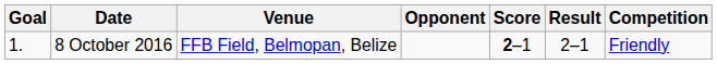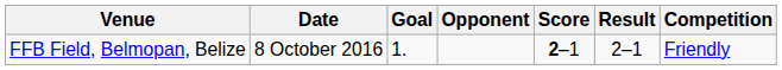columns swapped: Goal <-> Venue
